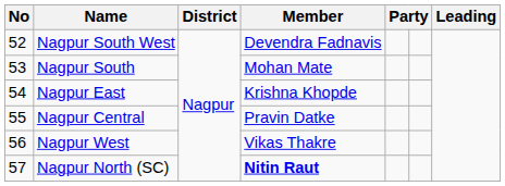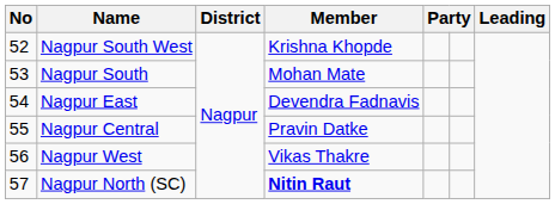Nagpur South West | Member: Devendra Fadnavis -> Krishna Khopde
Nagpur East | Member: Krishna Khopde -> Devendra Fadnavis
